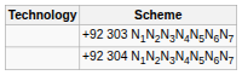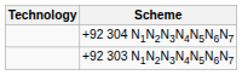rows swapped: +92 303 N1N2N3N4N5N6N7 <-> +92 304 N1N2N3N4N5N6N7
